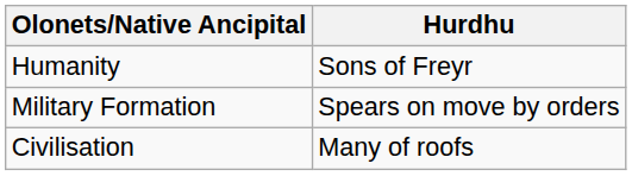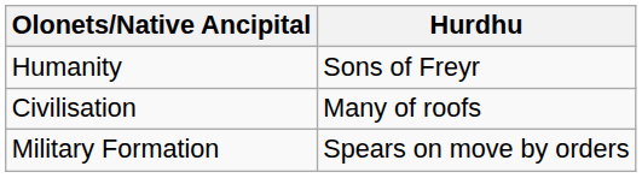rows swapped: Civilisation <-> Military Formation
